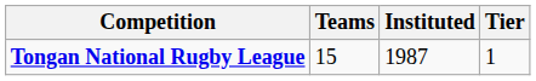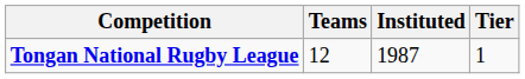Tongan National Rugby League | Teams: 15 -> 12
